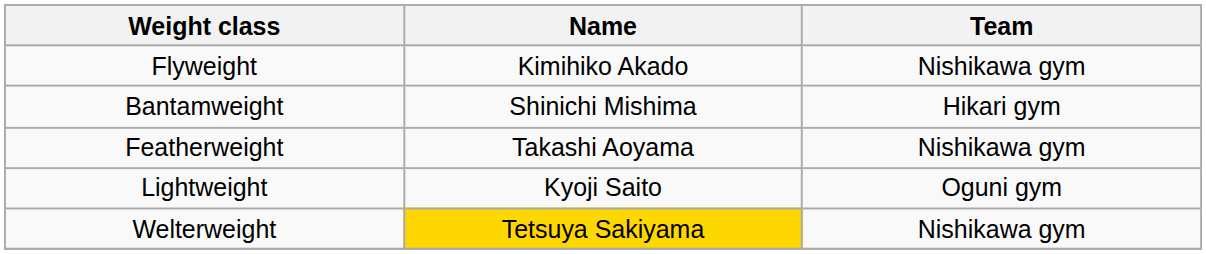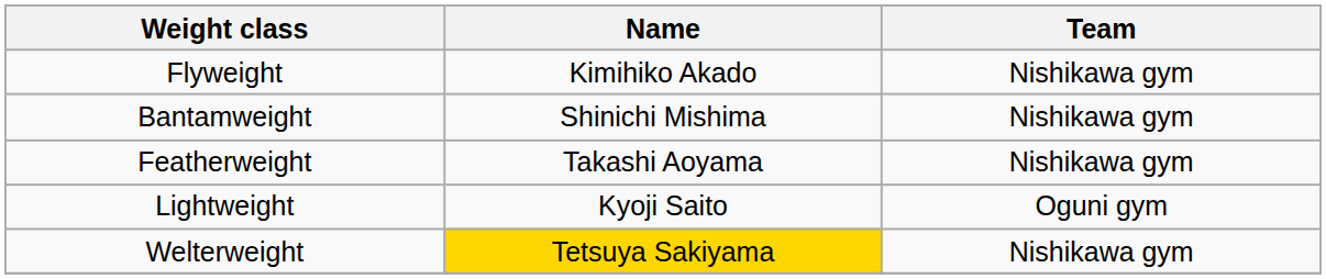Bantamweight | Team: Hikari gym -> Nishikawa gym
